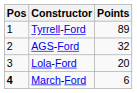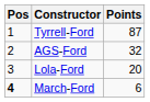Tyrrell-Ford | Points: 89 -> 87
